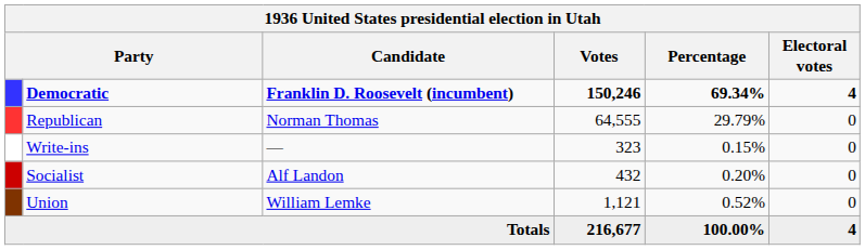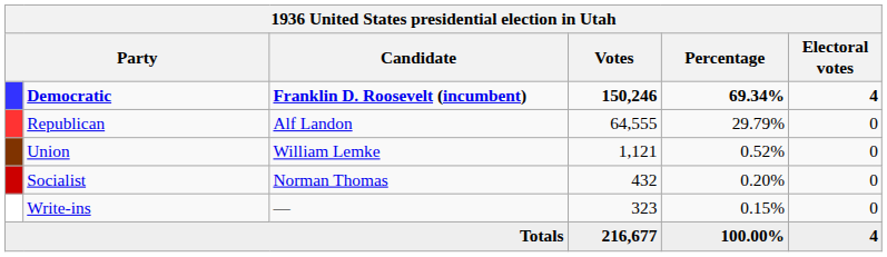Republican | Candidate: Norman Thomas -> Alf Landon
rows swapped: Union <-> Write-ins
Socialist | Candidate: Alf Landon -> Norman Thomas
